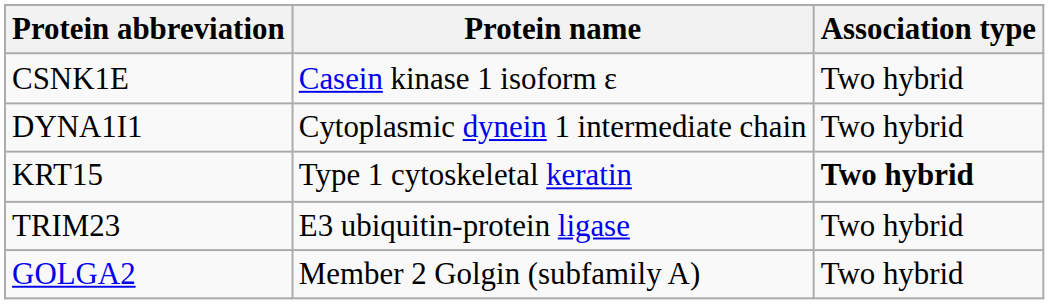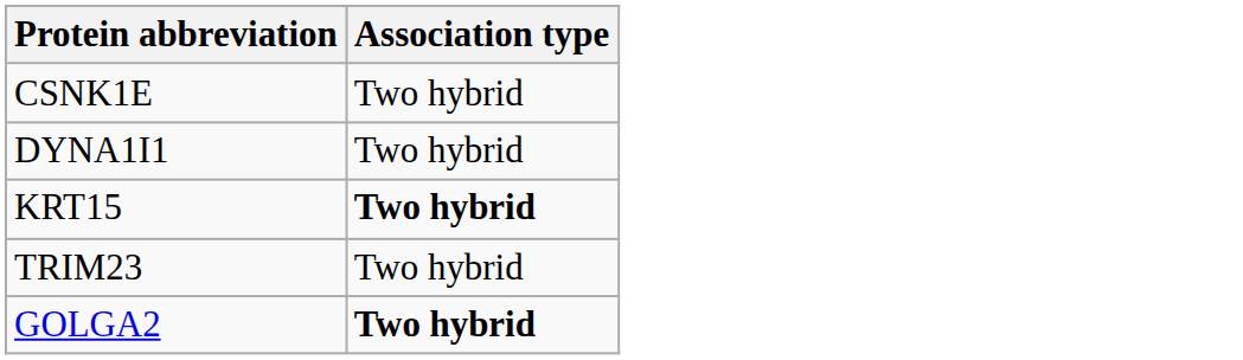- column: Protein name | Casein kinase 1 isoform ε | Cytoplasmic dynein 1 intermediate chain | Type 1 cytoskeletal keratin | E3 ubiquitin-protein ligase | Member 2 Golgin (subfamily A)
GOLGA2 | Association type: normal -> bold
